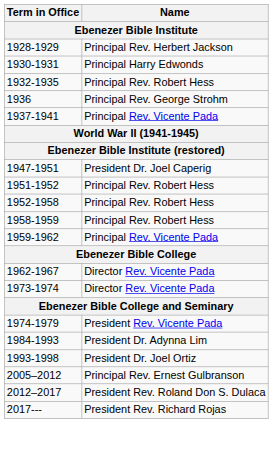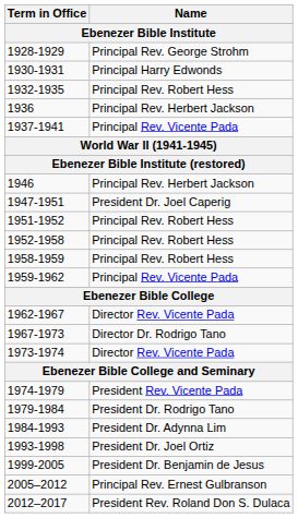1928-1929 | Name: Principal Rev. Herbert Jackson -> Principal Rev. George Strohm
1936 | Name: Principal Rev. George Strohm -> Principal Rev. Herbert Jackson
+ row: 1946 | Principal Rev. Herbert Jackson
+ row: 1967-1973 | Director Dr. Rodrigo Tano
+ row: 1979-1984 | President Dr. Rodrigo Tano
+ row: 1999-2005 | President Dr. Benjamin de Jesus
- row: 2017--- | President Rev. Richard Rojas
